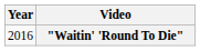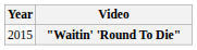"Waitin' 'Round To Die" | Year: 2016 -> 2015
